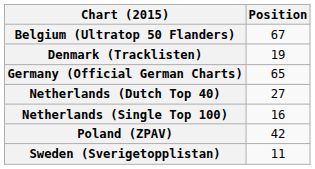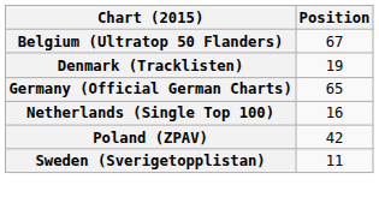- row: Netherlands (Dutch Top 40) | 27
